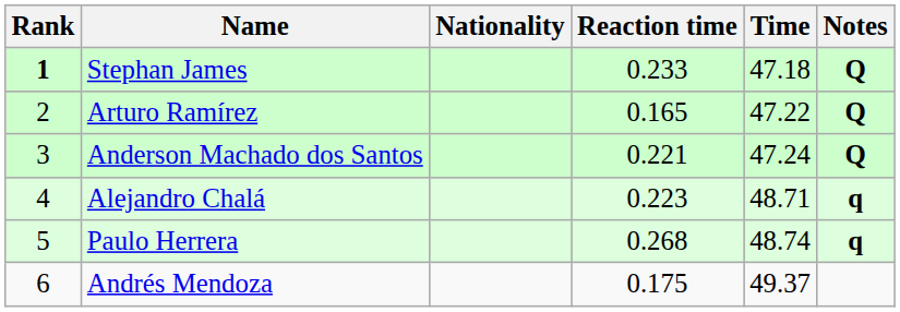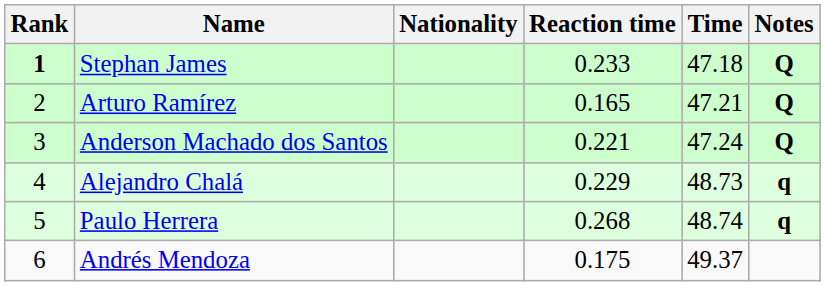Arturo Ramírez | Time: 47.22 -> 47.21
Alejandro Chalá | Reaction time: 0.223 -> 0.229
Alejandro Chalá | Time: 48.71 -> 48.73
